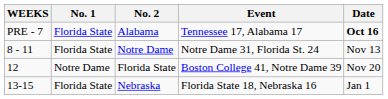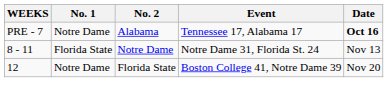Alabama | No. 1: Florida State -> Notre Dame
- row: 13-15 | Florida State | Nebraska | Florida State 18, Nebraska 16 | Jan 1
